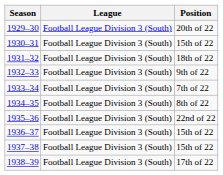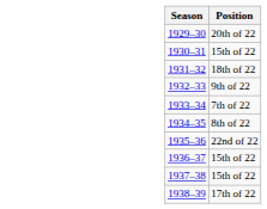- column: League | Football League Division 3 (South) | Football League Division 3 (South) | Football League Division 3 (South) | Football League Division 3 (South) | Football League Division 3 (South) | Football League Division 3 (South) | Football League Division 3 (South) | Football League Division 3 (South) | Football League Division 3 (South) | Football League Division 3 (South)
